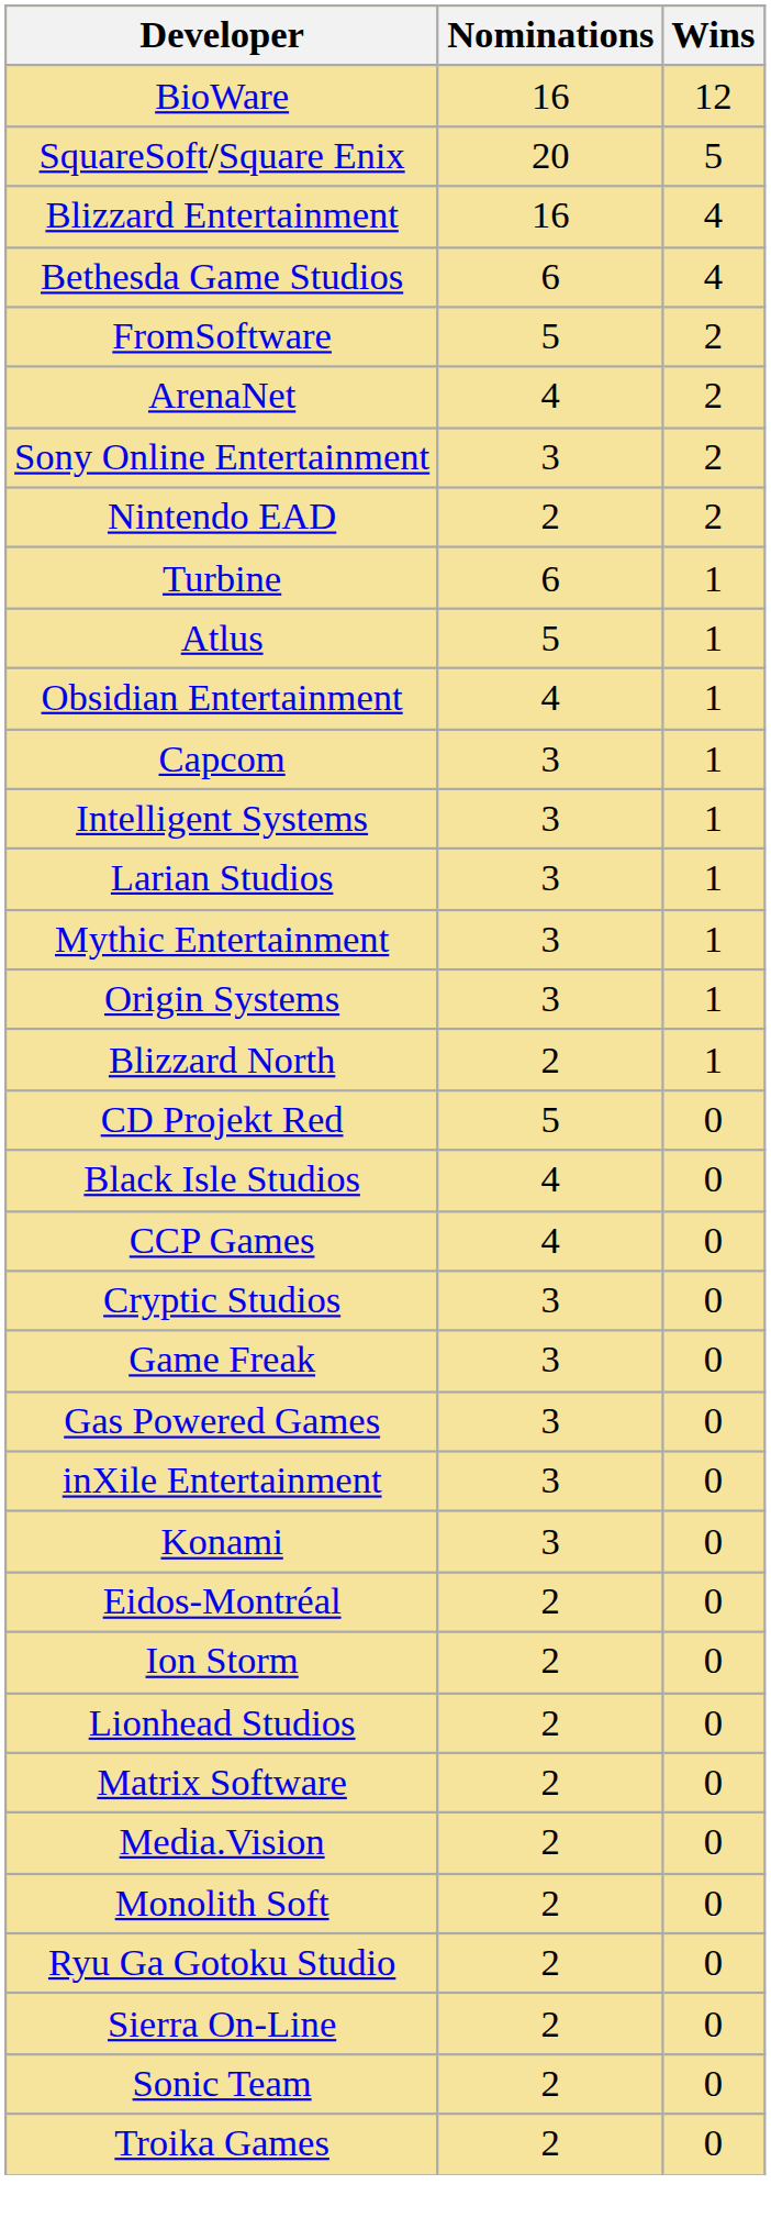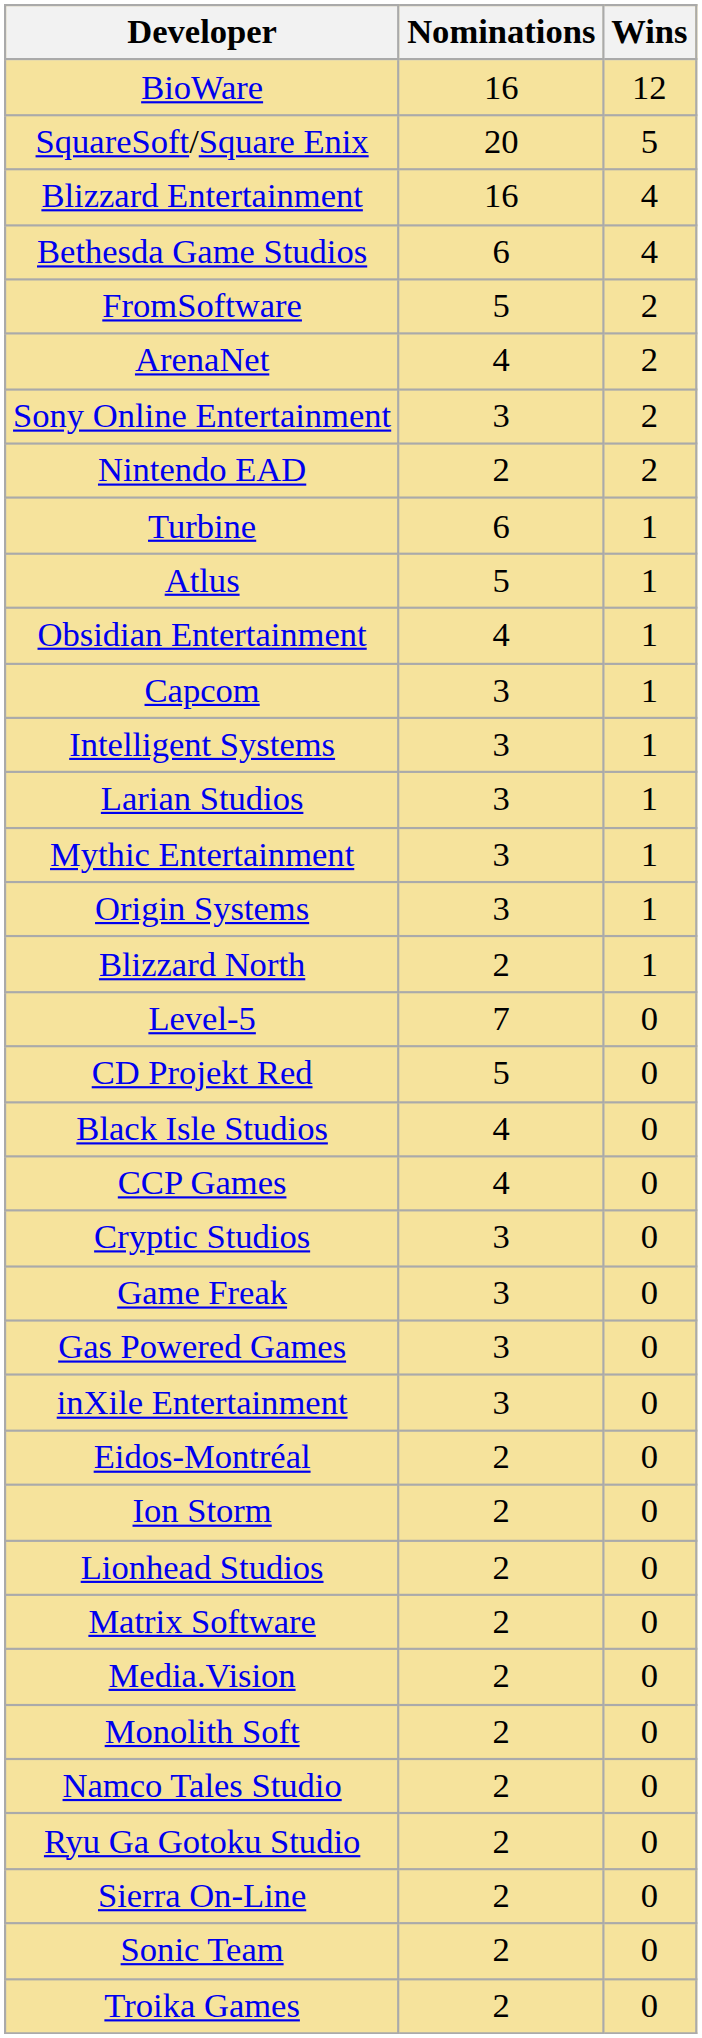+ row: Level-5 | 7 | 0
- row: Konami | 3 | 0
+ row: Namco Tales Studio | 2 | 0
